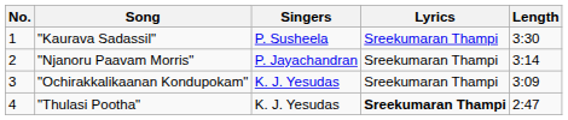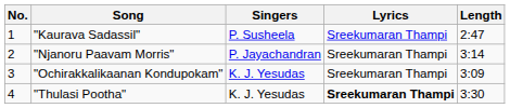"Kaurava Sadassil" | Length: 3:30 -> 2:47
"Thulasi Pootha" | Length: 2:47 -> 3:30
